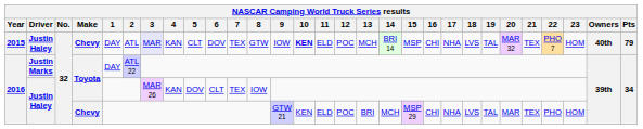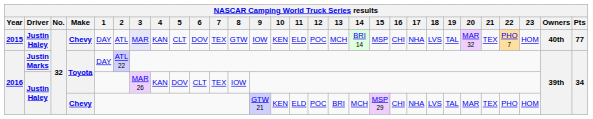2015 | 10: bold -> normal
2015 | Pts: 79 -> 77
